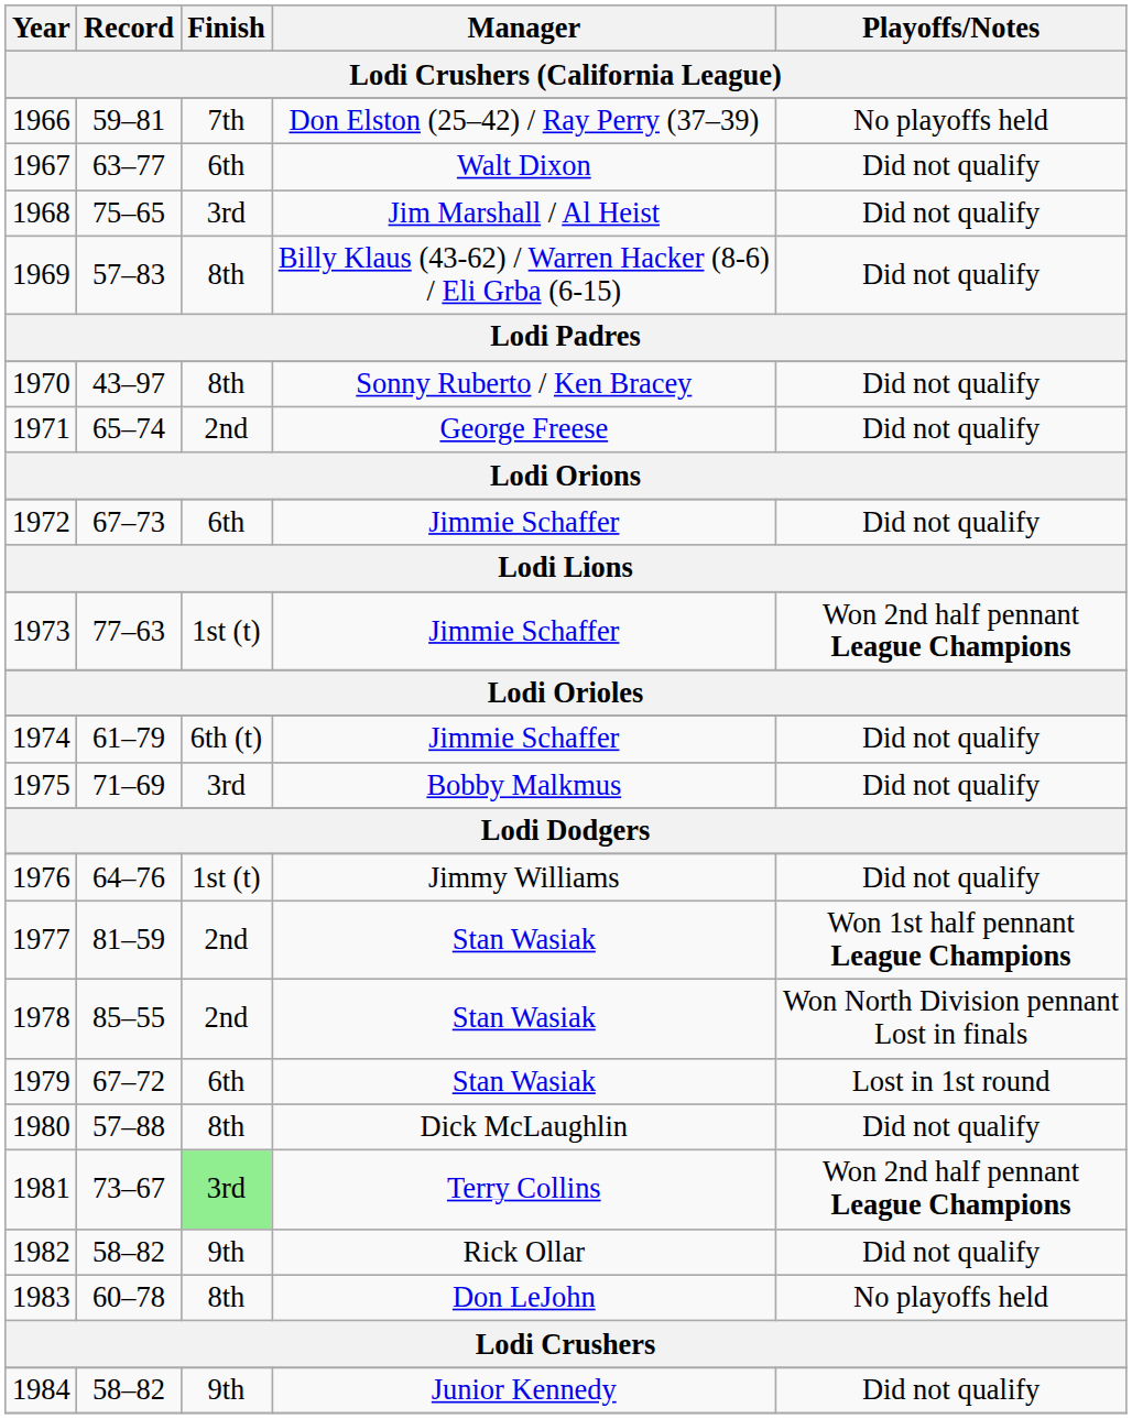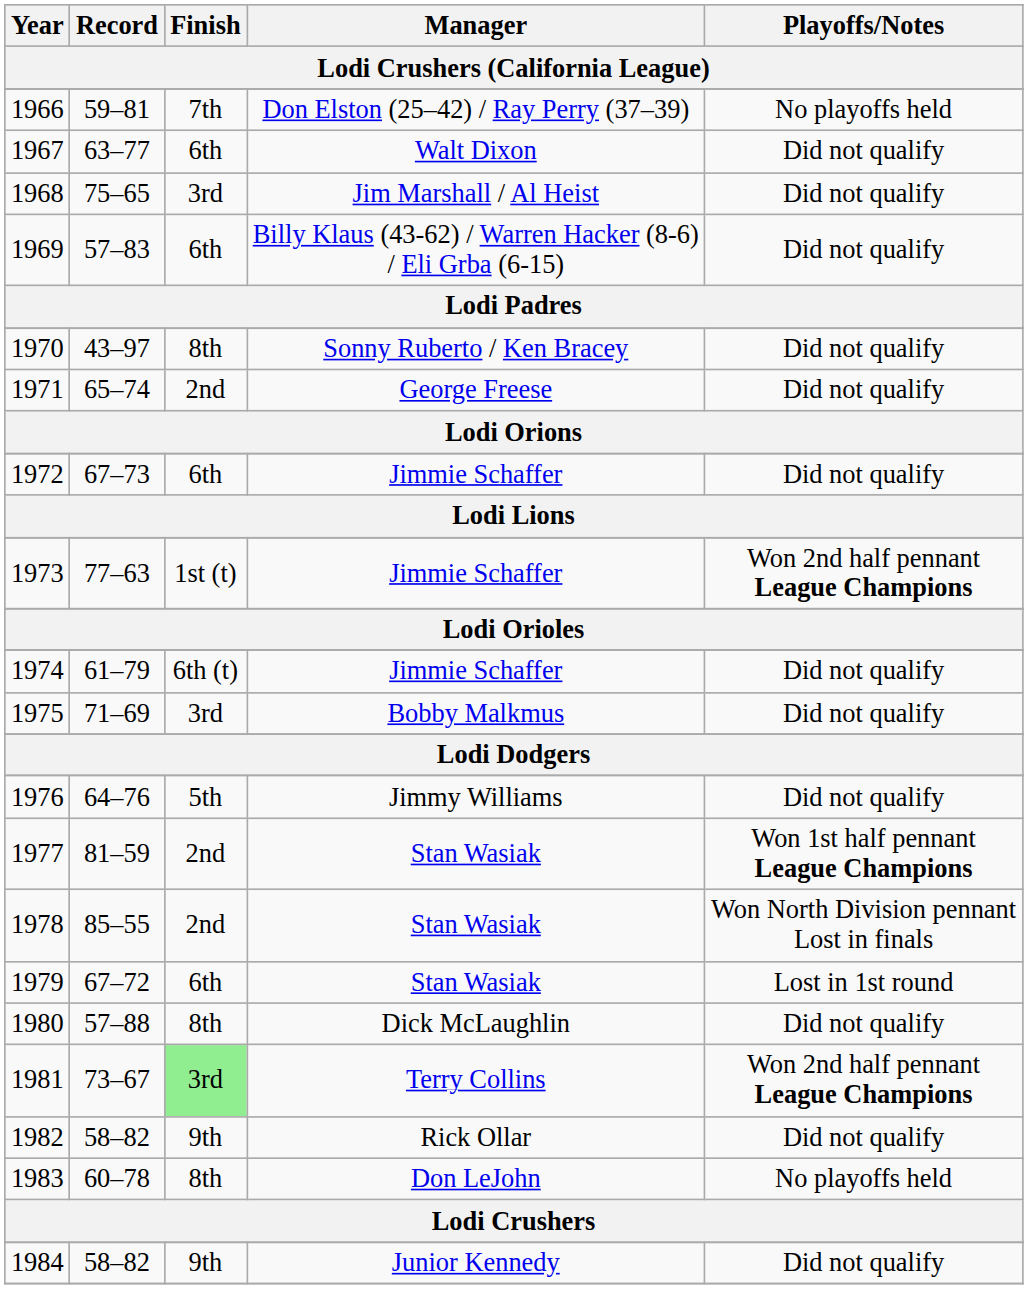1969 | Finish: 8th -> 6th
1976 | Finish: 1st (t) -> 5th
